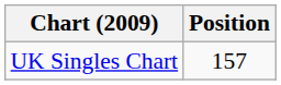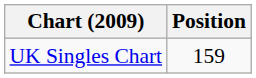UK Singles Chart | Position: 157 -> 159
